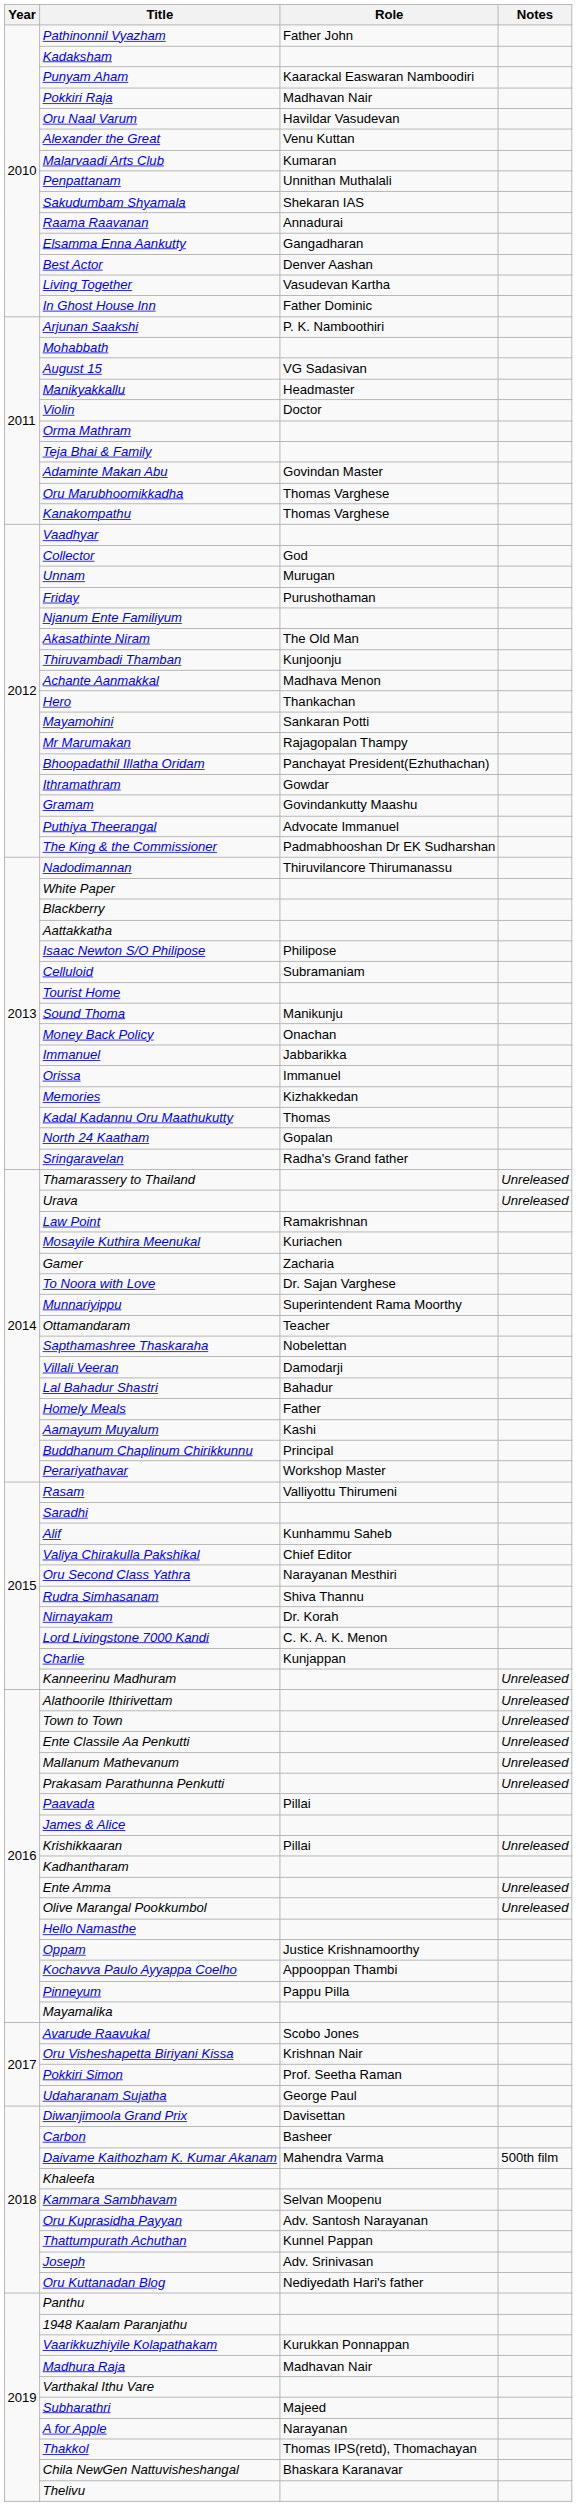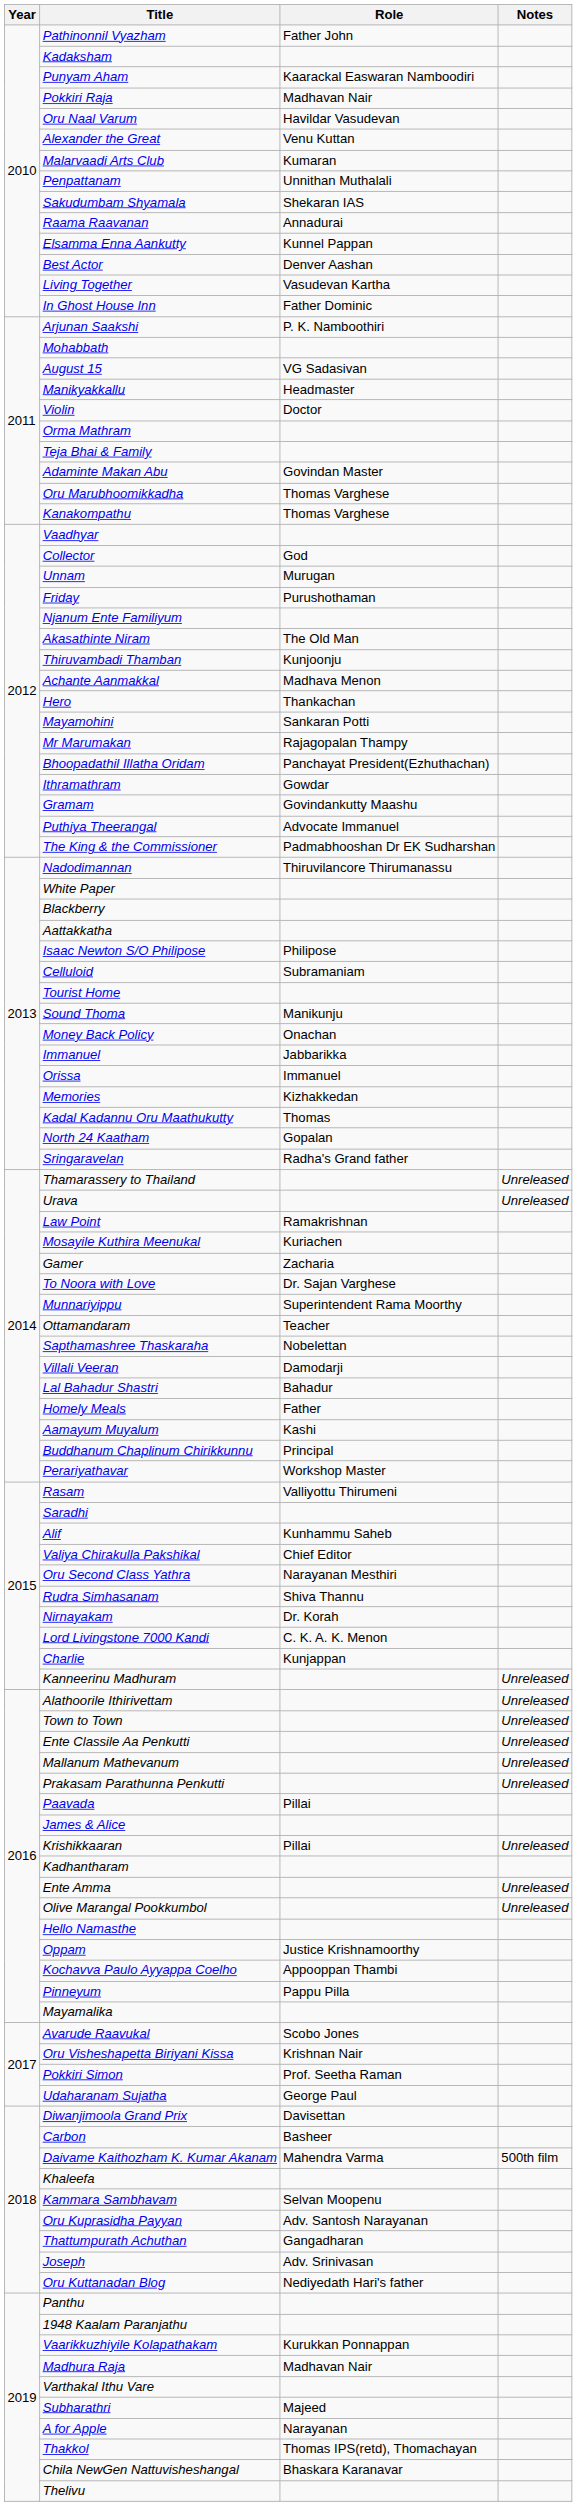Elsamma Enna Aankutty | Role: Gangadharan -> Kunnel Pappan
Thattumpurath Achuthan | Role: Kunnel Pappan -> Gangadharan
